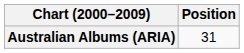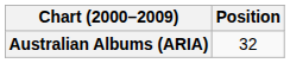Australian Albums (ARIA) | Position: 31 -> 32
